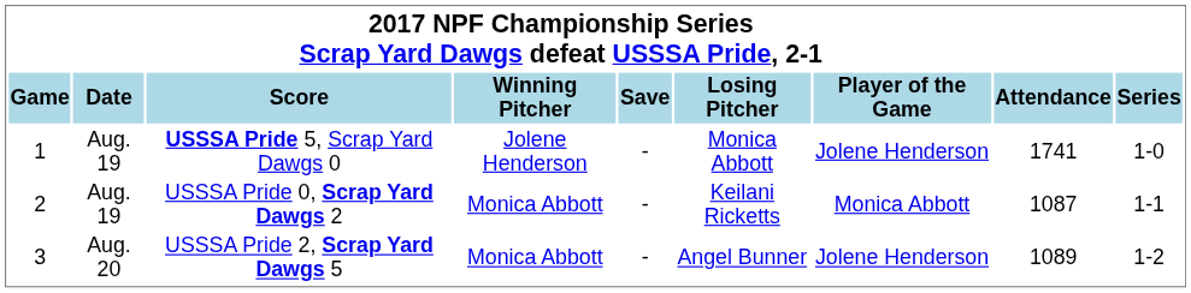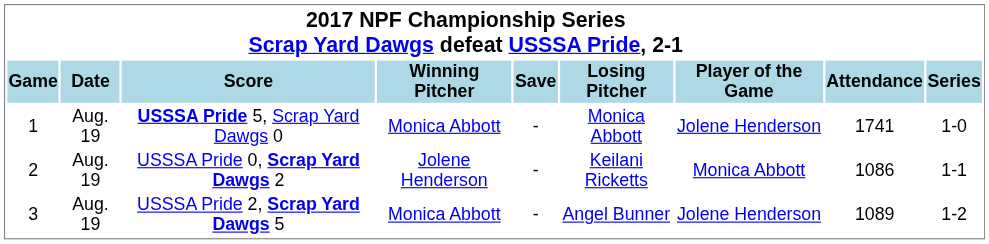USSSA Pride 5, Scrap Yard Dawgs 0 | column 4: Jolene Henderson -> Monica Abbott
USSSA Pride 0, Scrap Yard Dawgs 2 | column 4: Monica Abbott -> Jolene Henderson
USSSA Pride 0, Scrap Yard Dawgs 2 | column 8: 1087 -> 1086
USSSA Pride 2, Scrap Yard Dawgs 5 | column 2: Aug. 20 -> Aug. 19
